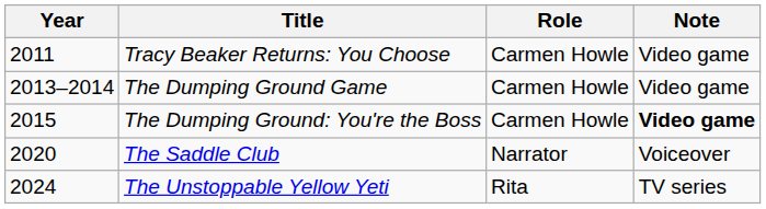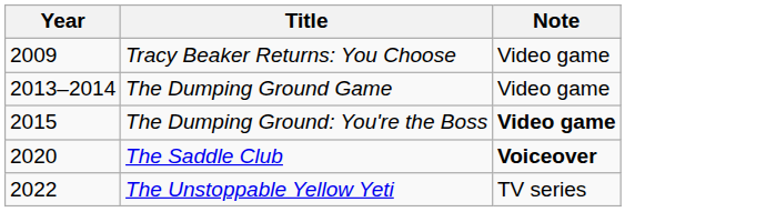- column: Role | Carmen Howle | Carmen Howle | Carmen Howle | Narrator | Rita
Tracy Beaker Returns: You Choose | Year: 2011 -> 2009
The Saddle Club | Note: normal -> bold
The Unstoppable Yellow Yeti | Year: 2024 -> 2022
